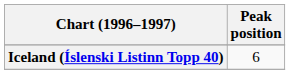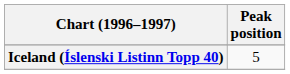Iceland (Íslenski Listinn Topp 40) | Peak position: 6 -> 5
